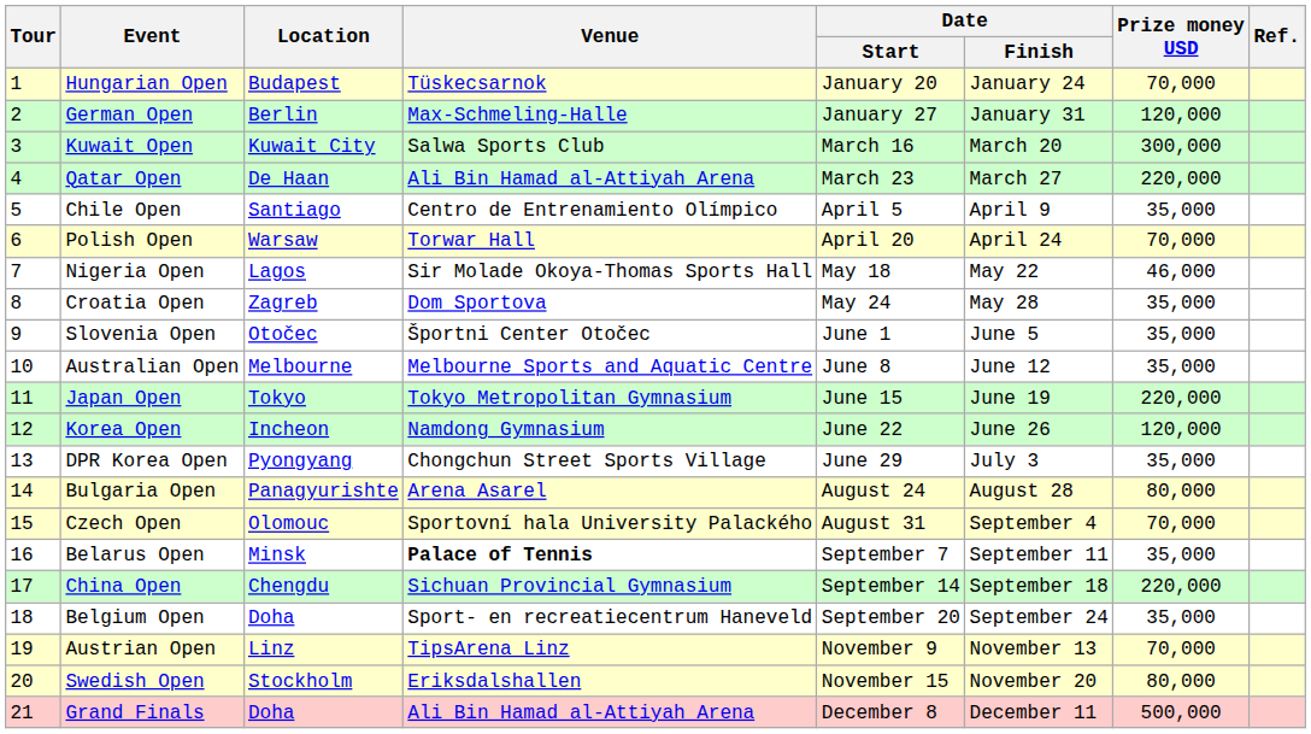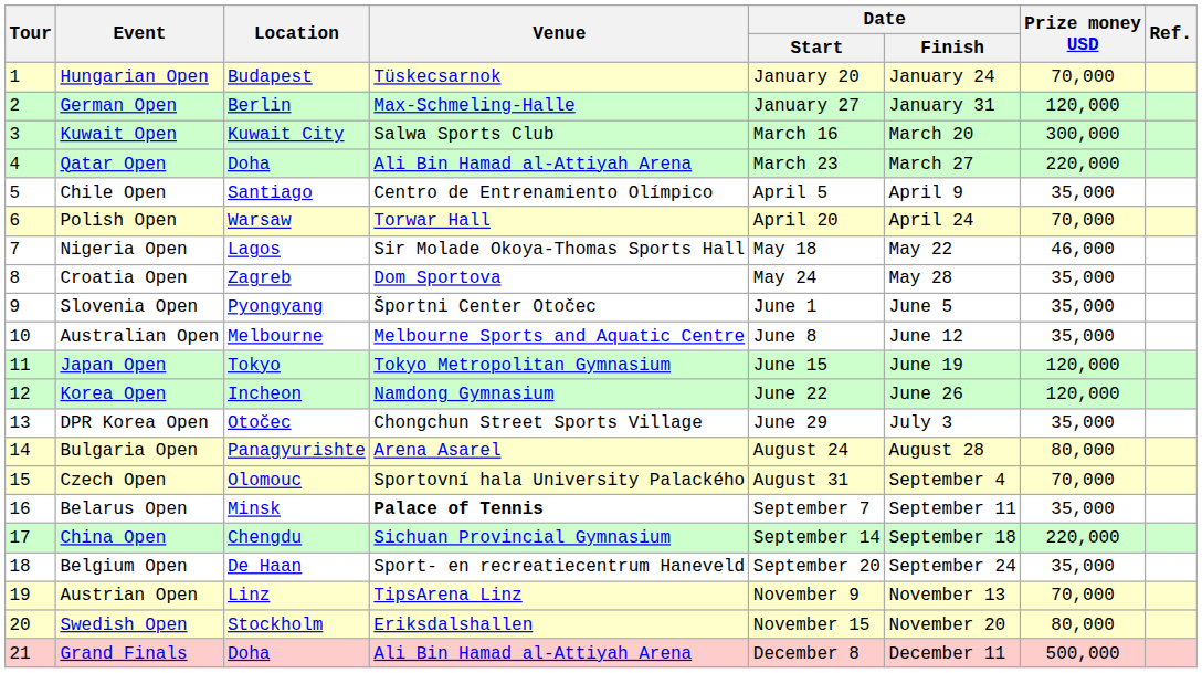Qatar Open | Location: De Haan -> Doha
Slovenia Open | Location: Otočec -> Pyongyang
Japan Open | Prize money USD: 220,000 -> 120,000
DPR Korea Open | Location: Pyongyang -> Otočec
Belgium Open | Location: Doha -> De Haan
